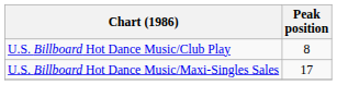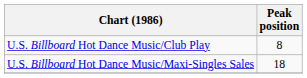U.S. Billboard Hot Dance Music/Maxi-Singles Sales | Peak position: 17 -> 18
